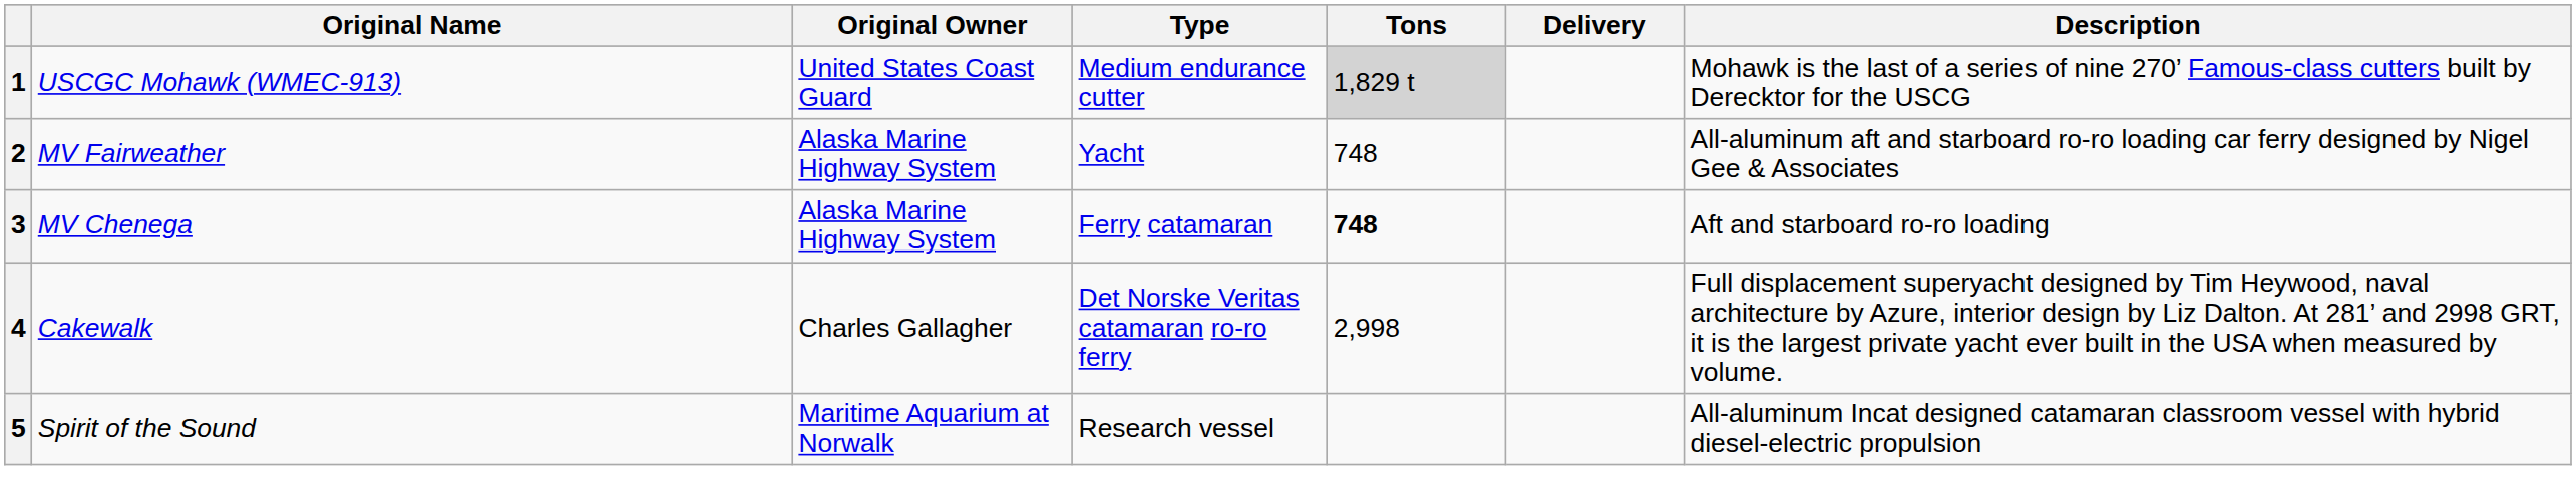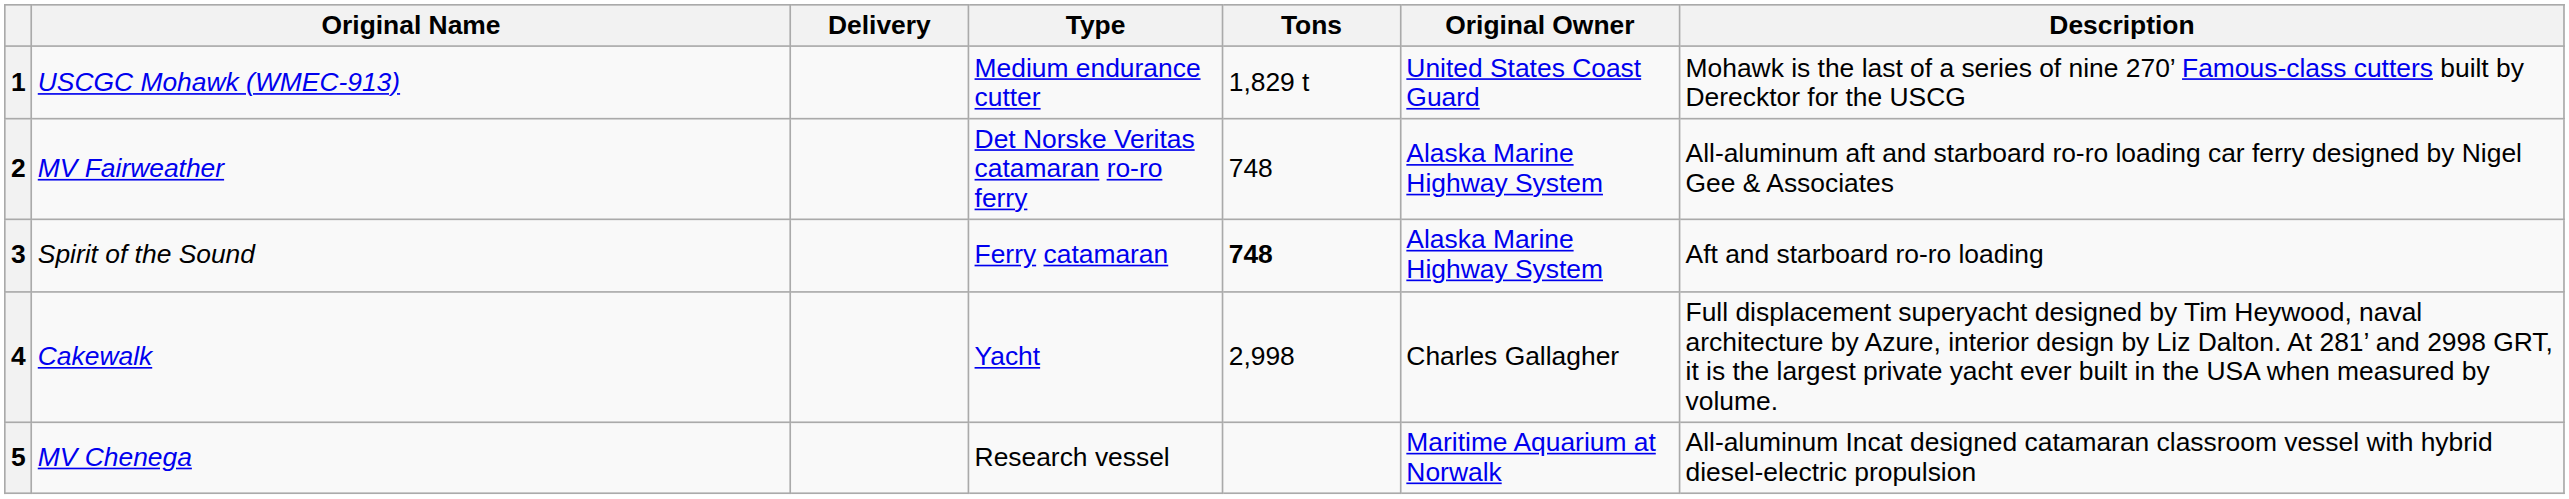columns swapped: Original Owner <-> Delivery
1 | Tons: lightgrey background -> no background
2 | Type: Yacht -> Det Norske Veritas catamaran ro-ro ferry
3 | Original Name: MV Chenega -> Spirit of the Sound
4 | Type: Det Norske Veritas catamaran ro-ro ferry -> Yacht
5 | Original Name: Spirit of the Sound -> MV Chenega
